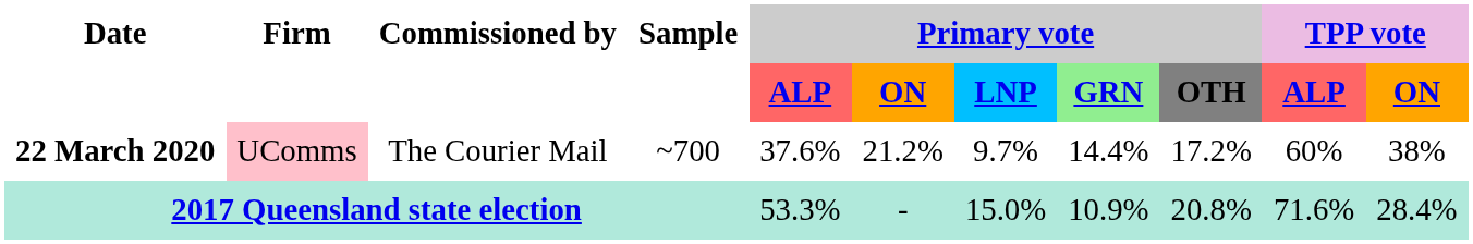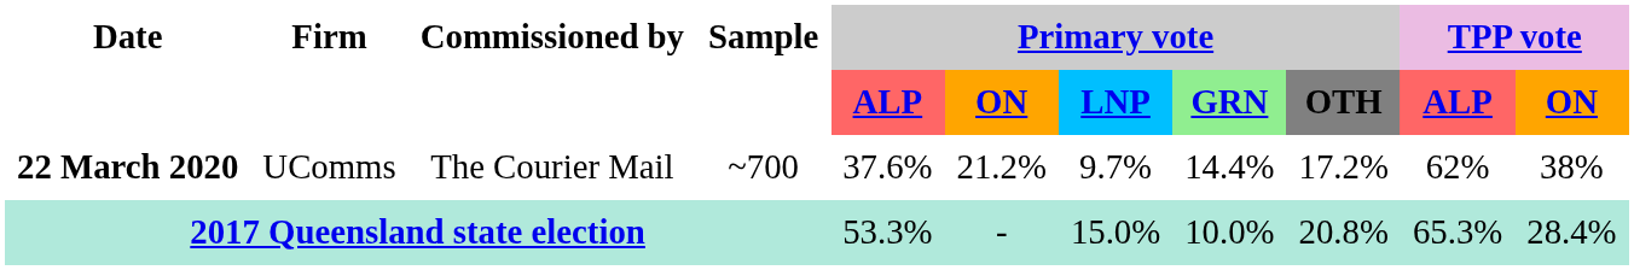22 March 2020 | Firm: pink background -> no background
22 March 2020 | TPP vote / ALP: 60% -> 62%
2017 Queensland state election | Primary vote / GRN: 10.9% -> 10.0%
2017 Queensland state election | TPP vote / ALP: 71.6% -> 65.3%
